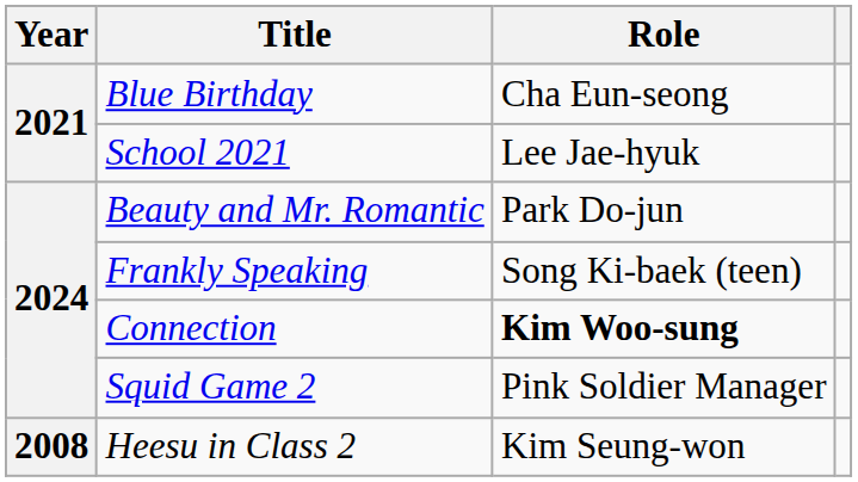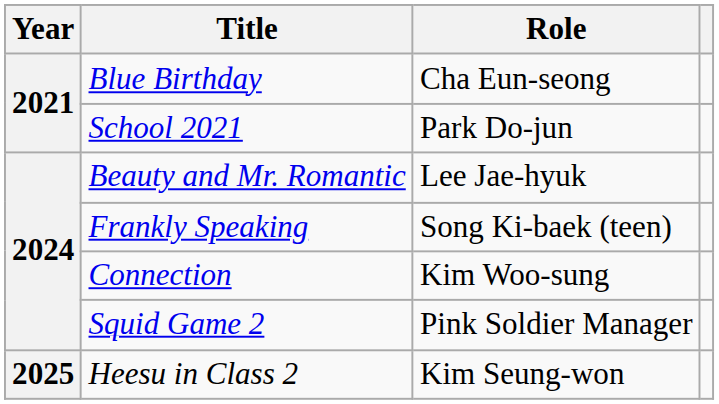School 2021 | Role: Lee Jae-hyuk -> Park Do-jun
Beauty and Mr. Romantic | Role: Park Do-jun -> Lee Jae-hyuk
Connection | Role: bold -> normal
Heesu in Class 2 | Year: 2008 -> 2025
